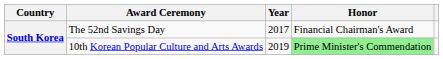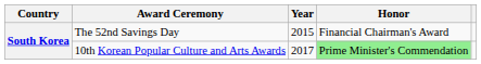The 52nd Savings Day | Year: 2017 -> 2015
10th Korean Popular Culture and Arts Awards | Year: 2019 -> 2017
